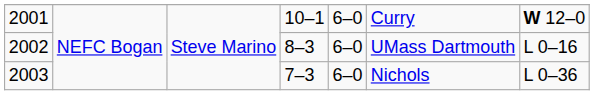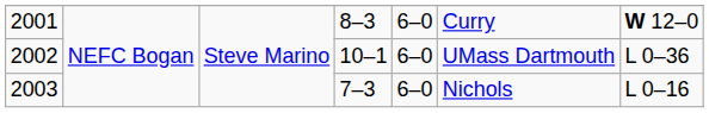2001 | column 4: 10–1 -> 8–3
2002 | column 4: 8–3 -> 10–1
2002 | column 7: L 0–16 -> L 0–36
2003 | column 7: L 0–36 -> L 0–16
